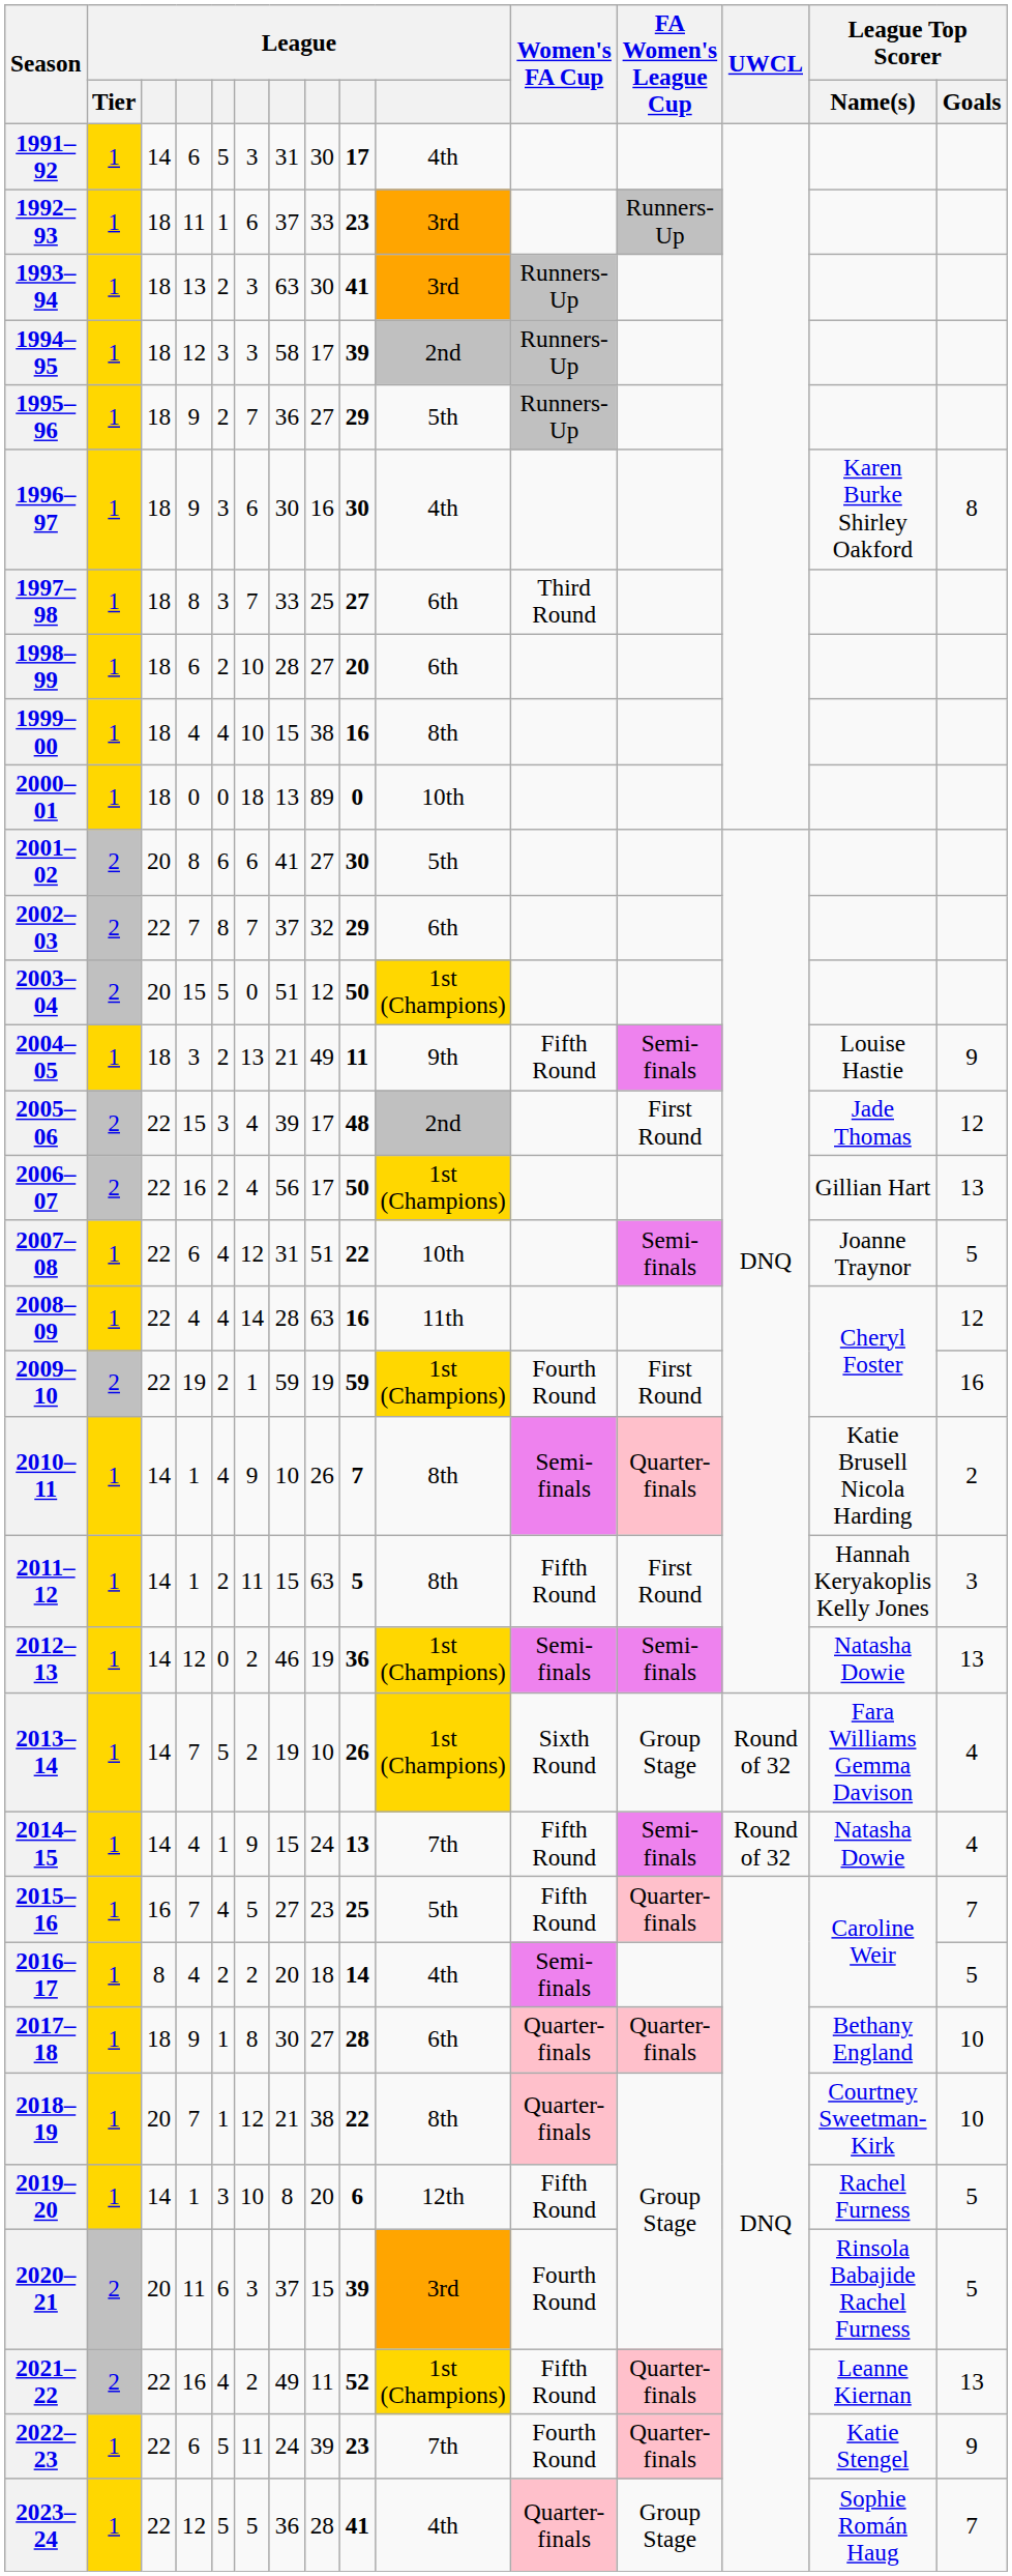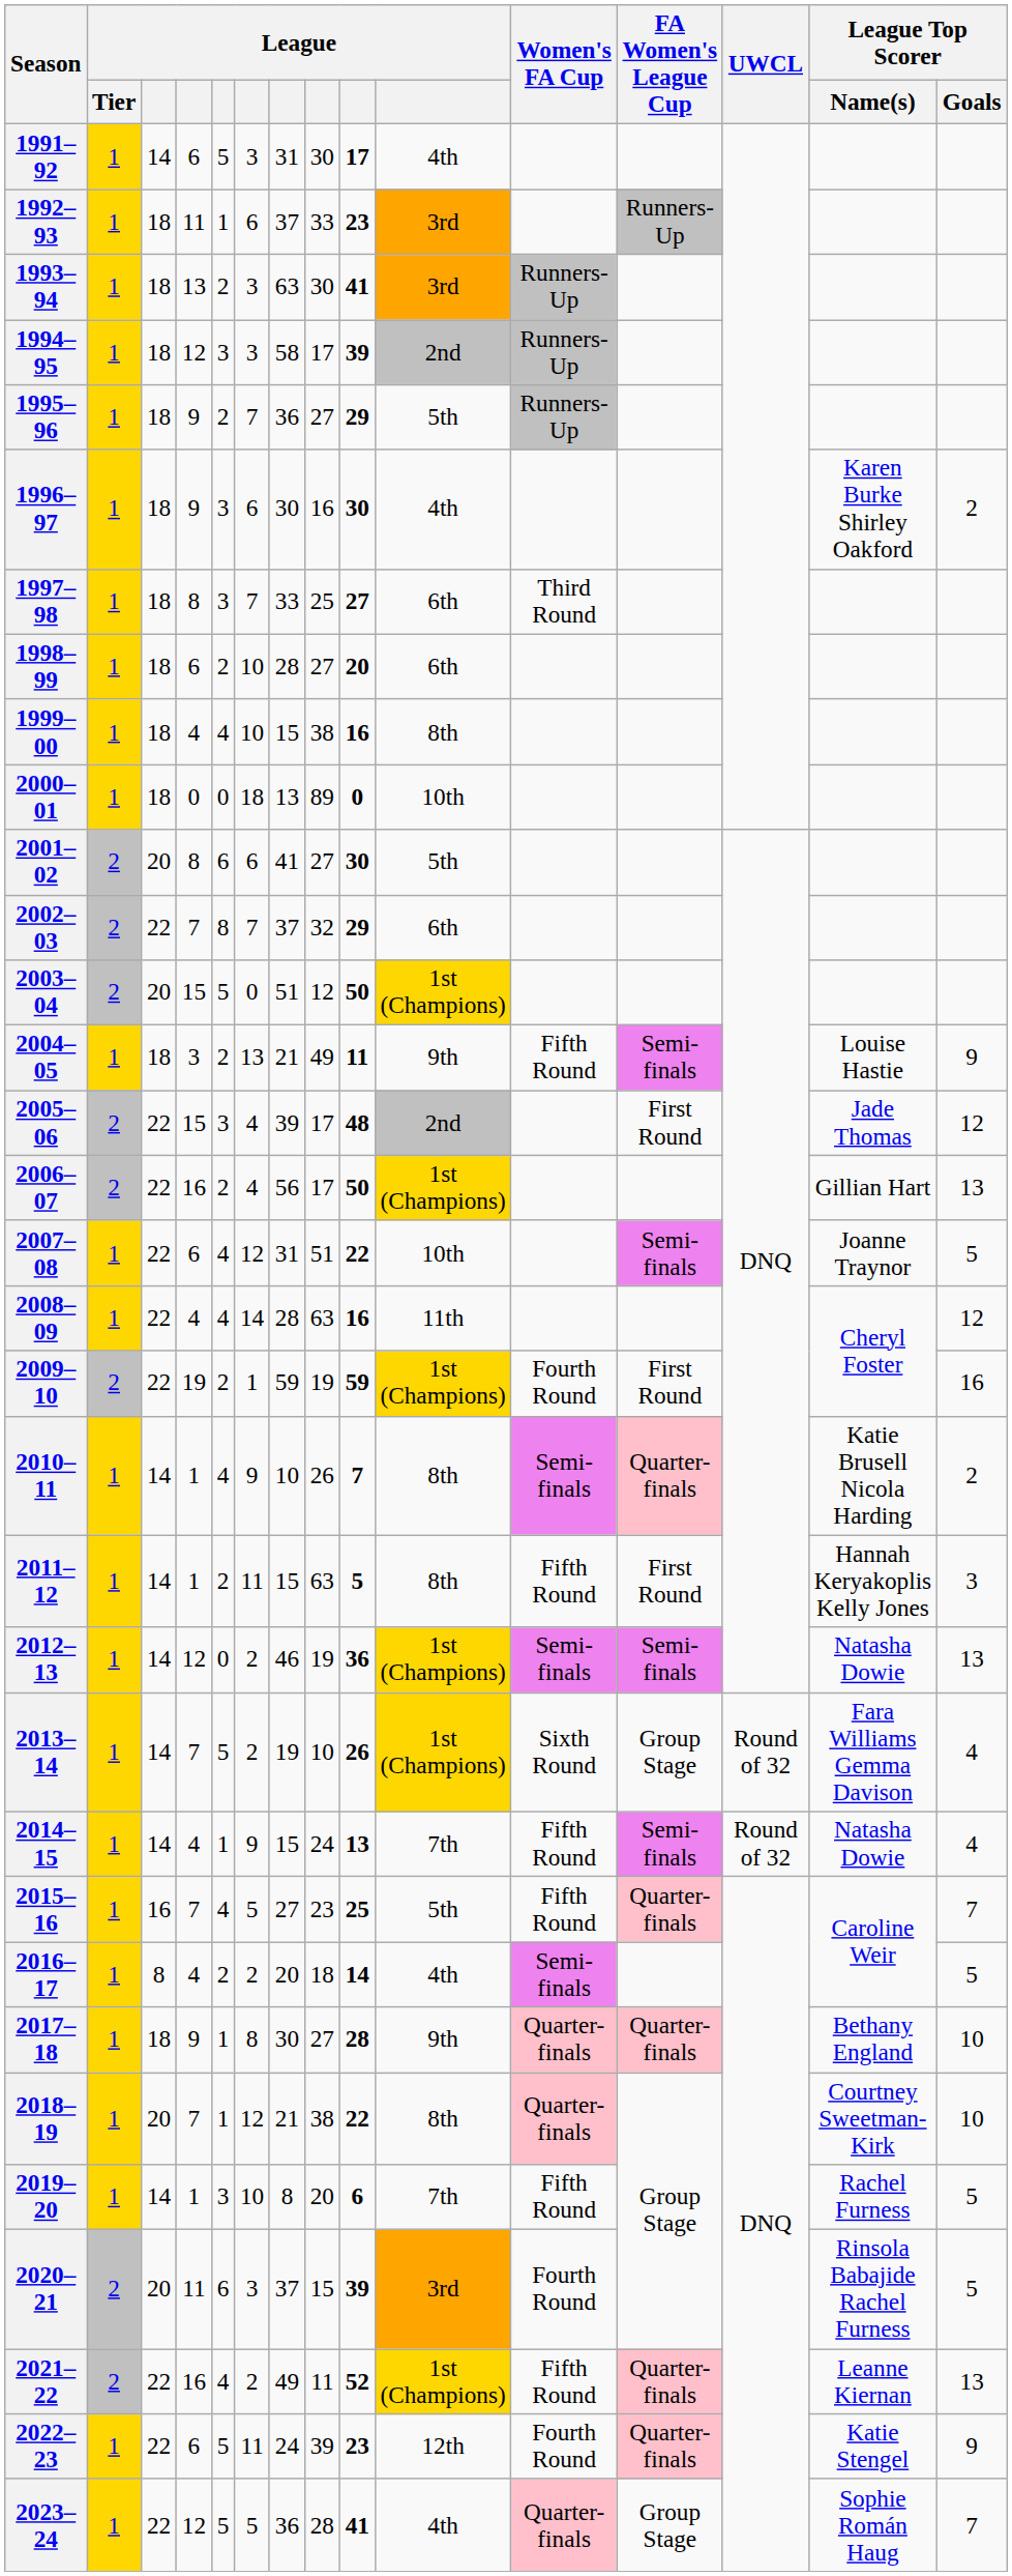1996–97 | League Top Scorer / Goals: 8 -> 2
2017–18 | column 10: 6th -> 9th
2019–20 | column 10: 12th -> 7th
2022–23 | column 10: 7th -> 12th
